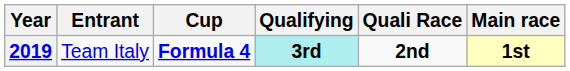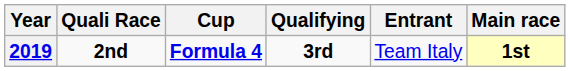columns swapped: Entrant <-> Quali Race
2019 | Qualifying: paleturquoise background -> no background
